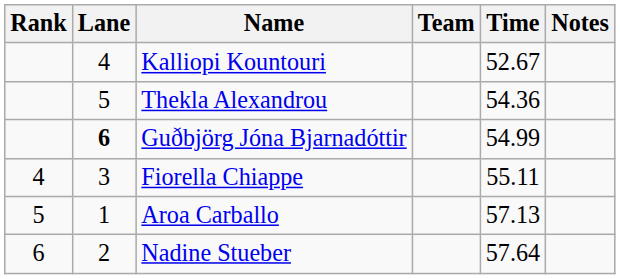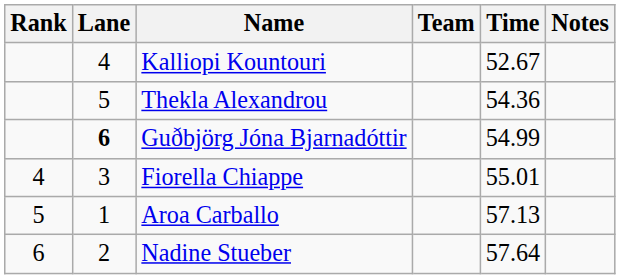Fiorella Chiappe | Time: 55.11 -> 55.01
